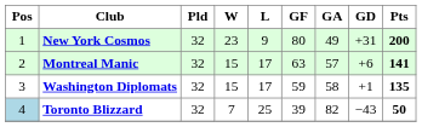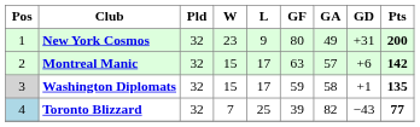Montreal Manic | Pts: 141 -> 142
Washington Diplomats | Pos: no background -> lightgrey background
Toronto Blizzard | Pts: 50 -> 77
